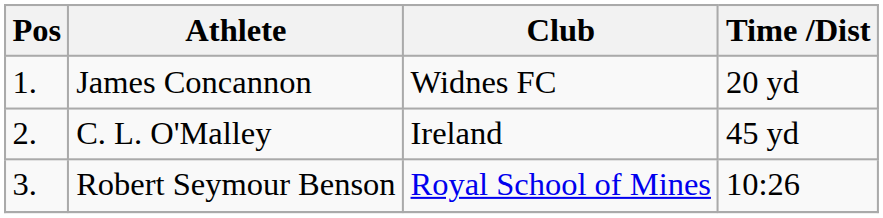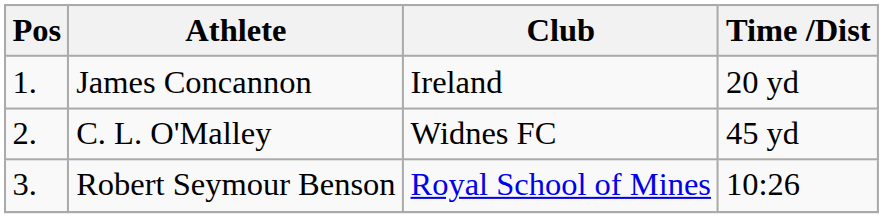James Concannon | Club: Widnes FC -> Ireland
C. L. O'Malley | Club: Ireland -> Widnes FC
